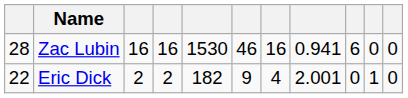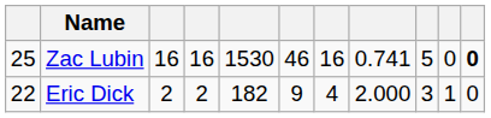Zac Lubin | column 1: 28 -> 25
Zac Lubin | column 8: 0.941 -> 0.741
Zac Lubin | column 9: 6 -> 5
Zac Lubin | column 11: normal -> bold
Eric Dick | column 8: 2.001 -> 2.000
Eric Dick | column 9: 0 -> 3
